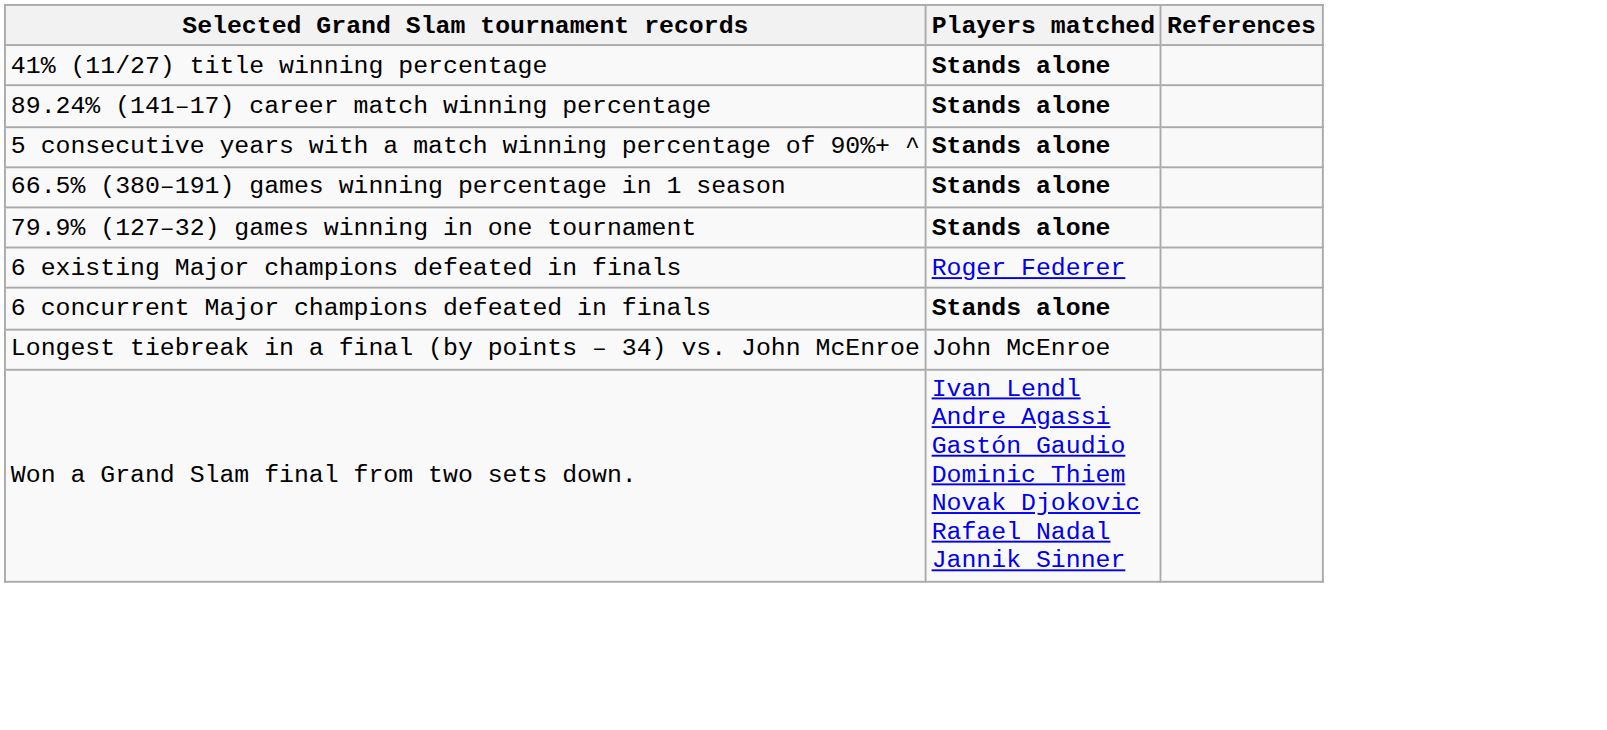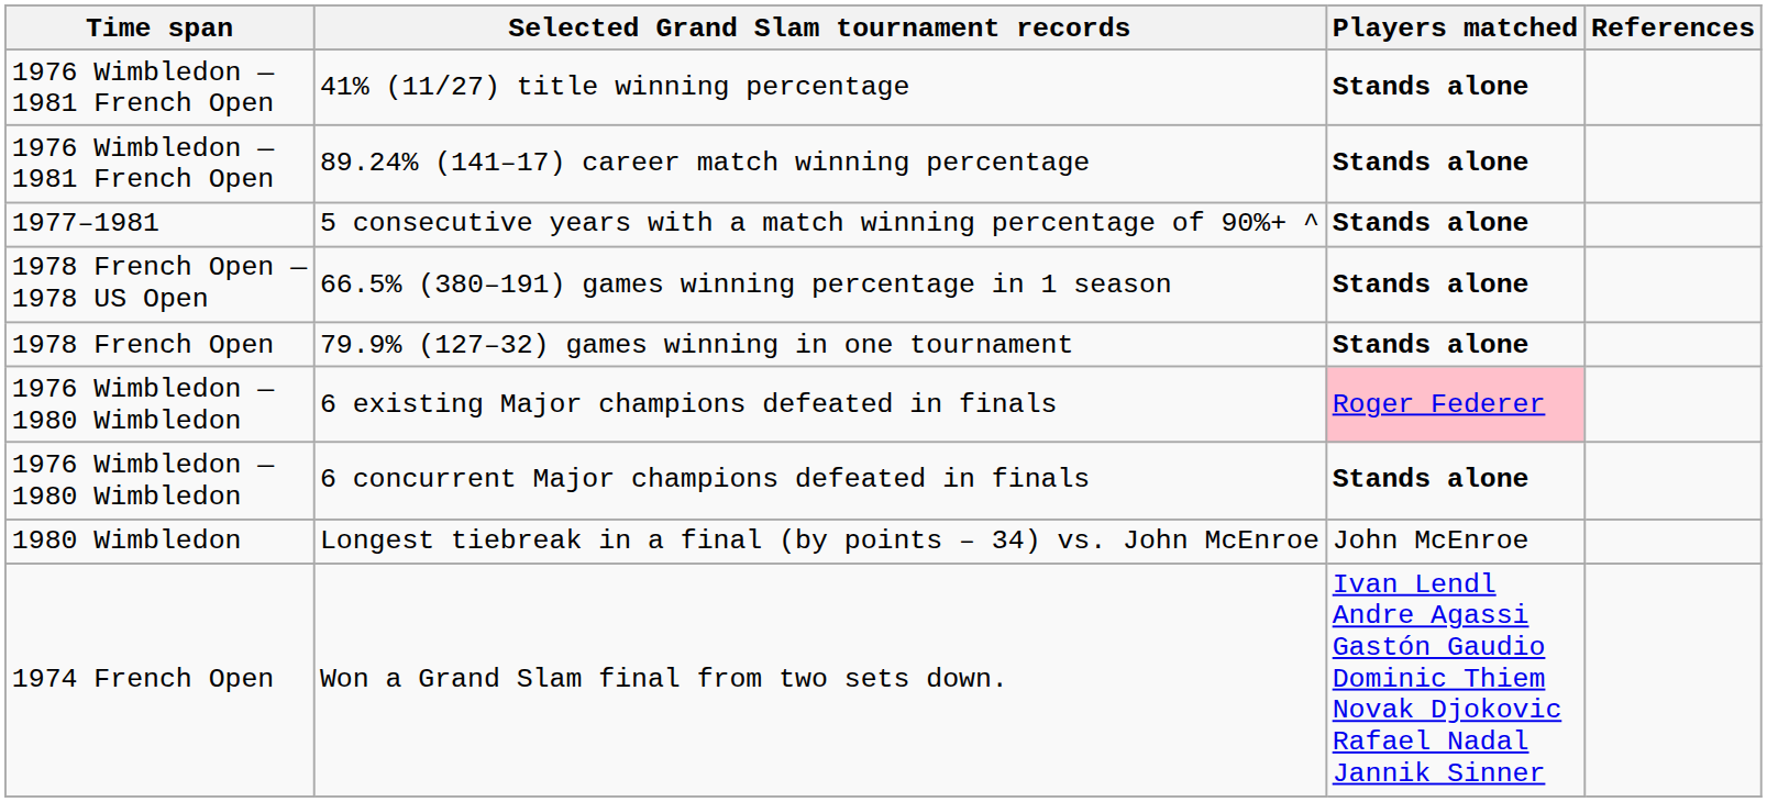+ column: Time span | 1976 Wimbledon — 1981 French Open | 1976 Wimbledon — 1981 French Open | 1977–1981 | 1978 French Open — 1978 US Open | 1978 French Open | 1976 Wimbledon — 1980 Wimbledon | 1976 Wimbledon — 1980 Wimbledon | 1980 Wimbledon | 1974 French Open
6 existing Major champions defeated in finals | Players matched: no background -> pink background
